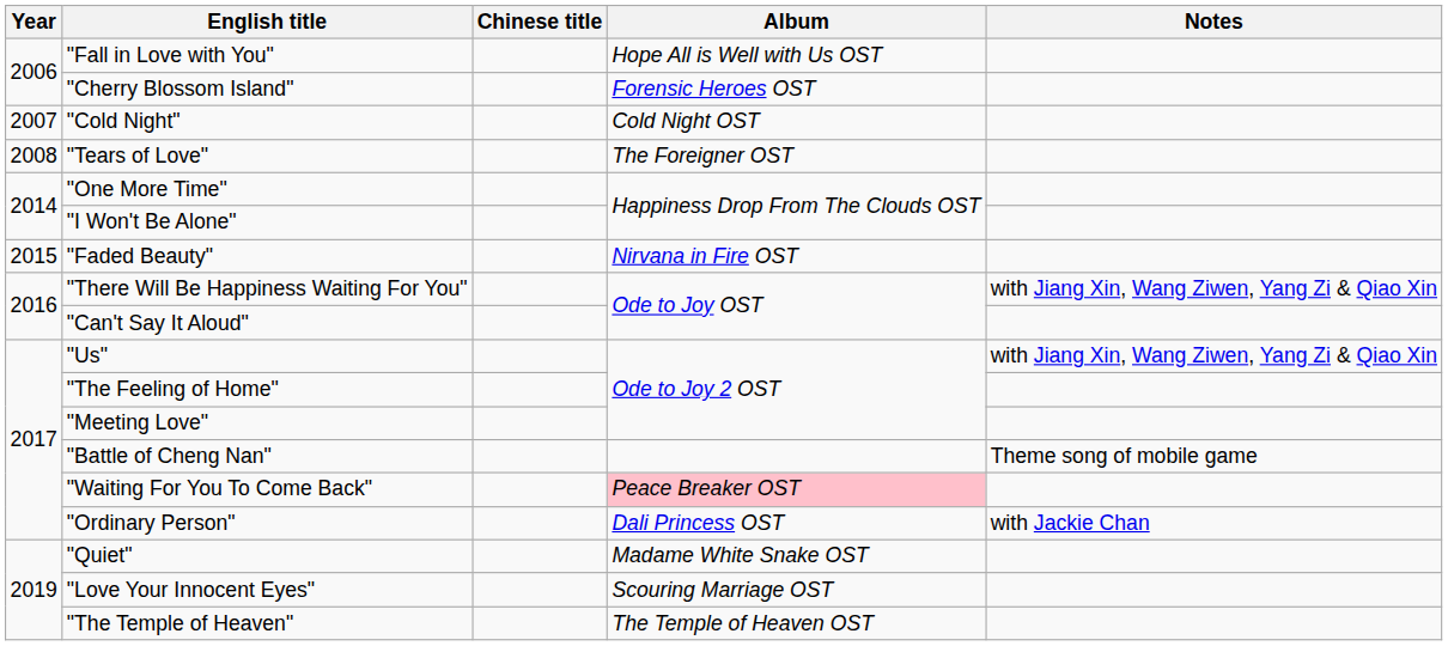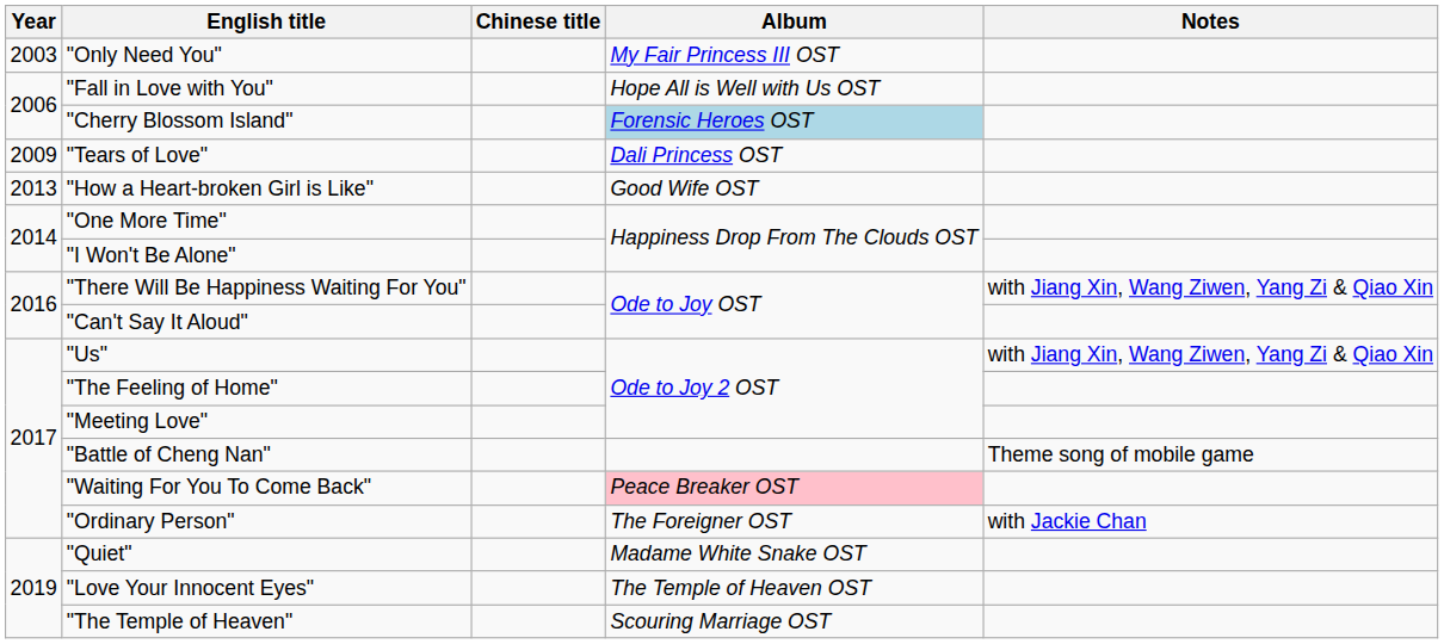+ row: 2003 | "Only Need You" | My Fair Princess III OST
"Cherry Blossom Island" | Album: no background -> lightblue background
- row: 2007 | "Cold Night" | Cold Night OST
"Tears of Love" | Year: 2008 -> 2009
"Tears of Love" | Album: The Foreigner OST -> Dali Princess OST
+ row: 2013 | "How a Heart-broken Girl is Like" | Good Wife OST
- row: 2015 | "Faded Beauty" | Nirvana in Fire OST
"Ordinary Person" | Album: Dali Princess OST -> The Foreigner OST
"Love Your Innocent Eyes" | Album: Scouring Marriage OST -> The Temple of Heaven OST
"The Temple of Heaven" | Album: The Temple of Heaven OST -> Scouring Marriage OST
